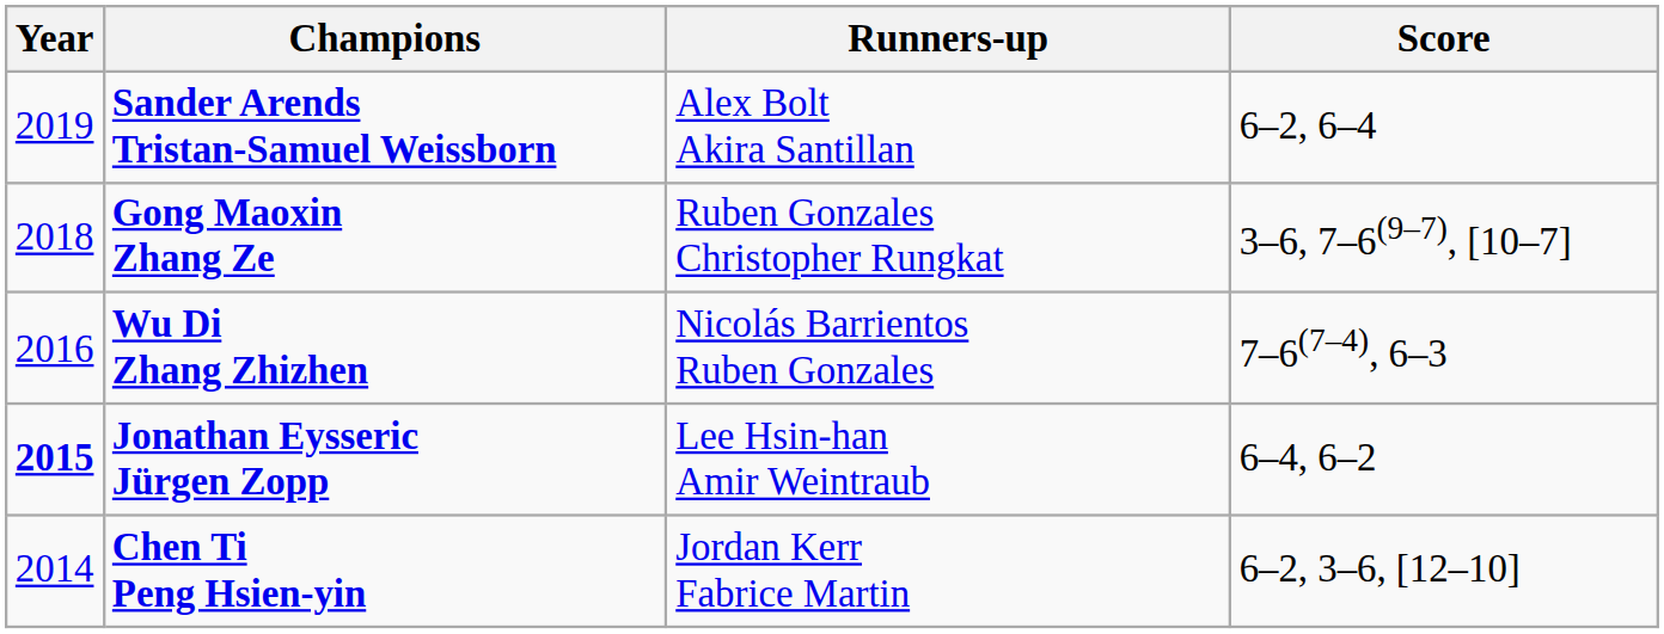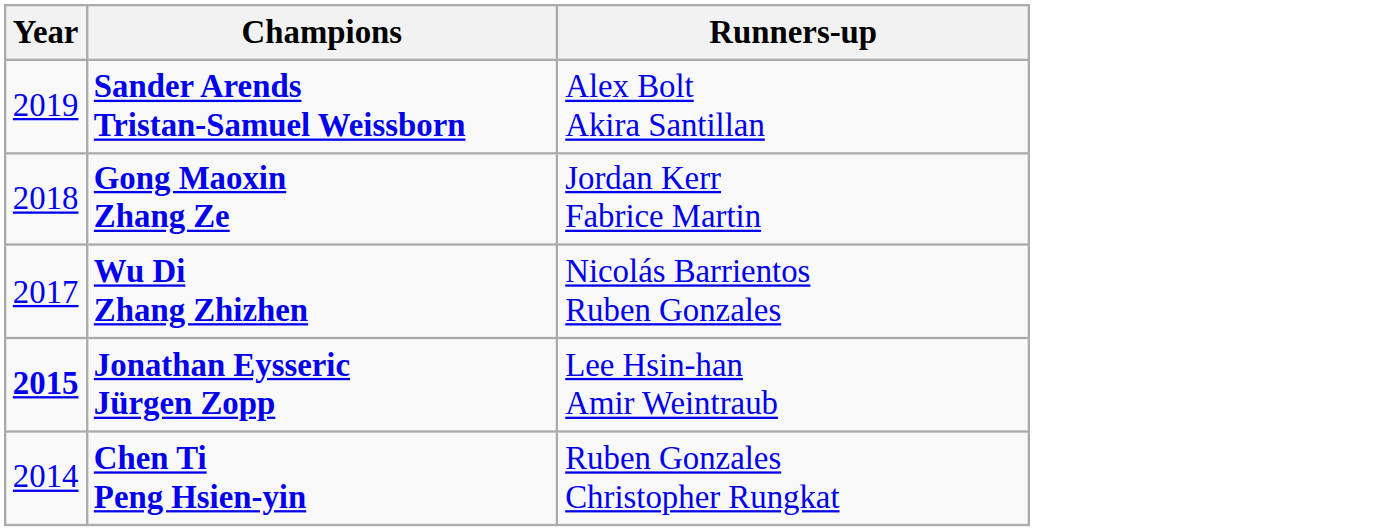- column: Score | 6–2, 6–4 | 3–6, 7–6(9–7), [10–7] | 7–6(7–4), 6–3 | 6–4, 6–2 | 6–2, 3–6, [12–10]
Gong Maoxin Zhang Ze | Runners-up: Ruben Gonzales Christopher Rungkat -> Jordan Kerr Fabrice Martin
Wu Di Zhang Zhizhen | Year: 2016 -> 2017
Chen Ti Peng Hsien-yin | Runners-up: Jordan Kerr Fabrice Martin -> Ruben Gonzales Christopher Rungkat
